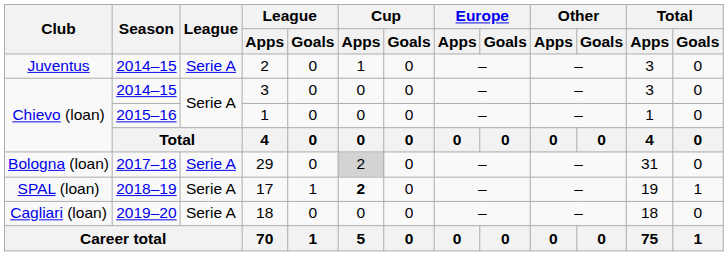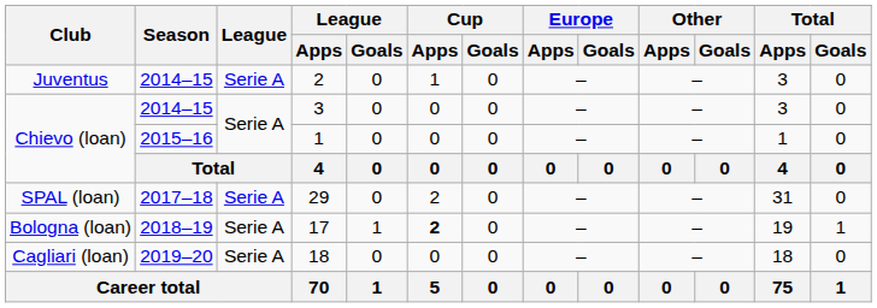29 | Club: Bologna (loan) -> SPAL (loan)
29 | Cup / Apps: lightgrey background -> no background
17 | Club: SPAL (loan) -> Bologna (loan)
